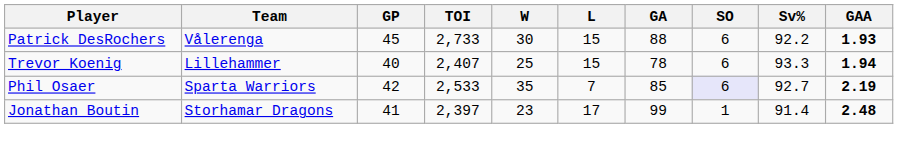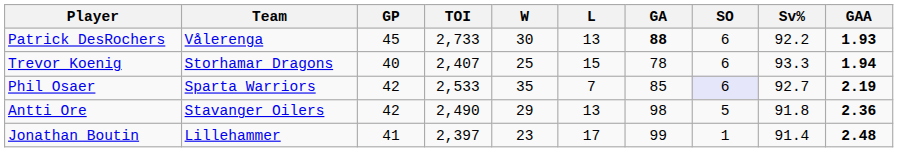Patrick DesRochers | L: 15 -> 13
Patrick DesRochers | GA: normal -> bold
Trevor Koenig | Team: Lillehammer -> Storhamar Dragons
+ row: Antti Ore | Stavanger Oilers | 42 | 2,490 | 29 | 13 | 98 | 5 | 91.8 | 2.36
Jonathan Boutin | Team: Storhamar Dragons -> Lillehammer
